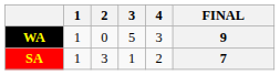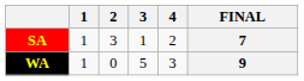rows swapped: WA <-> SA
